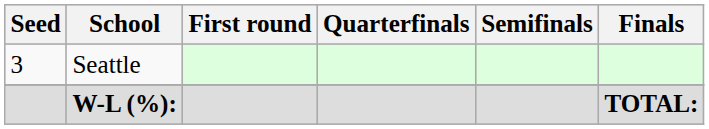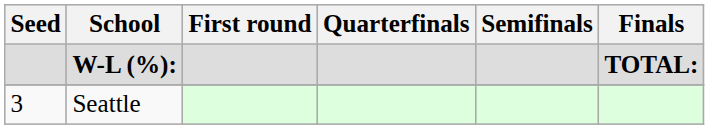rows swapped: Seattle <-> W-L (%):
